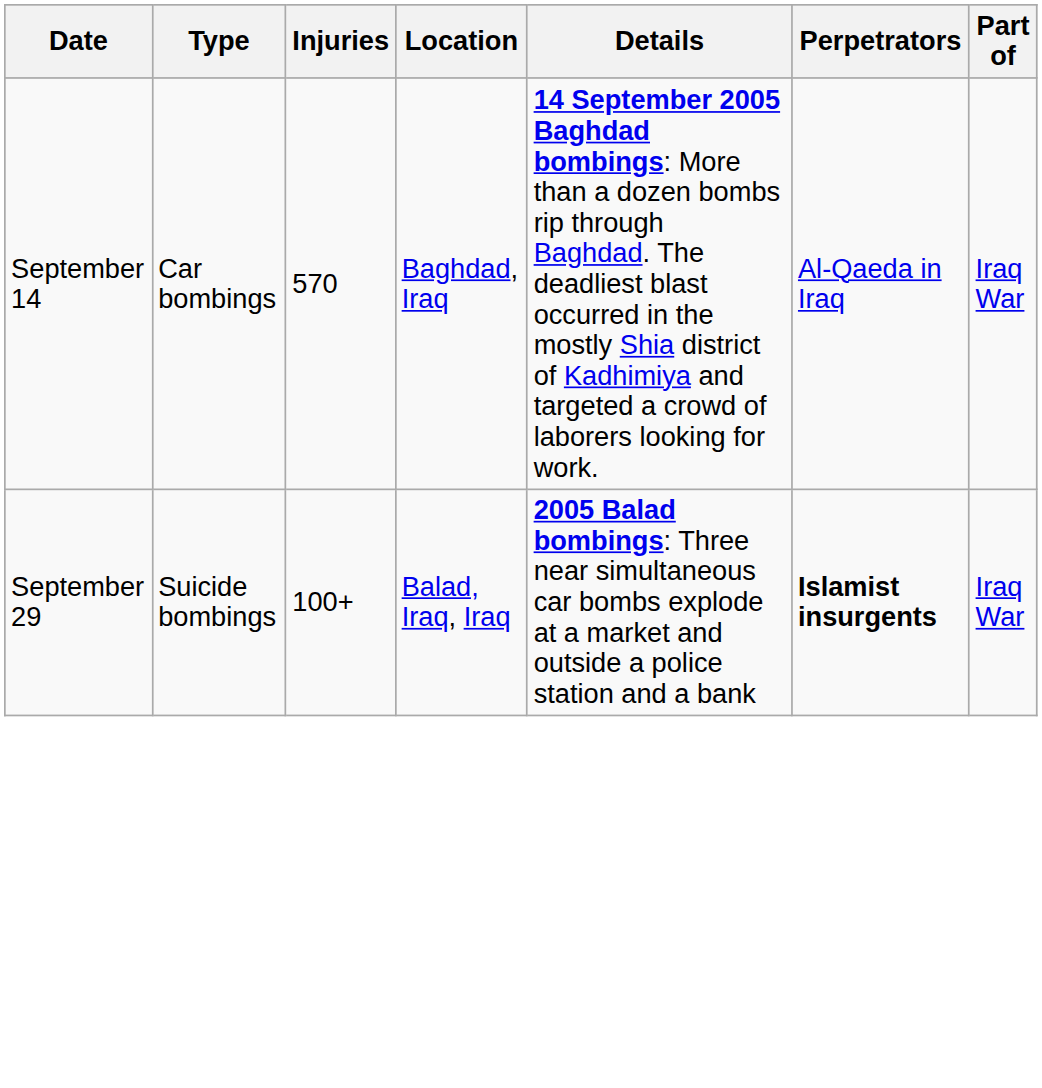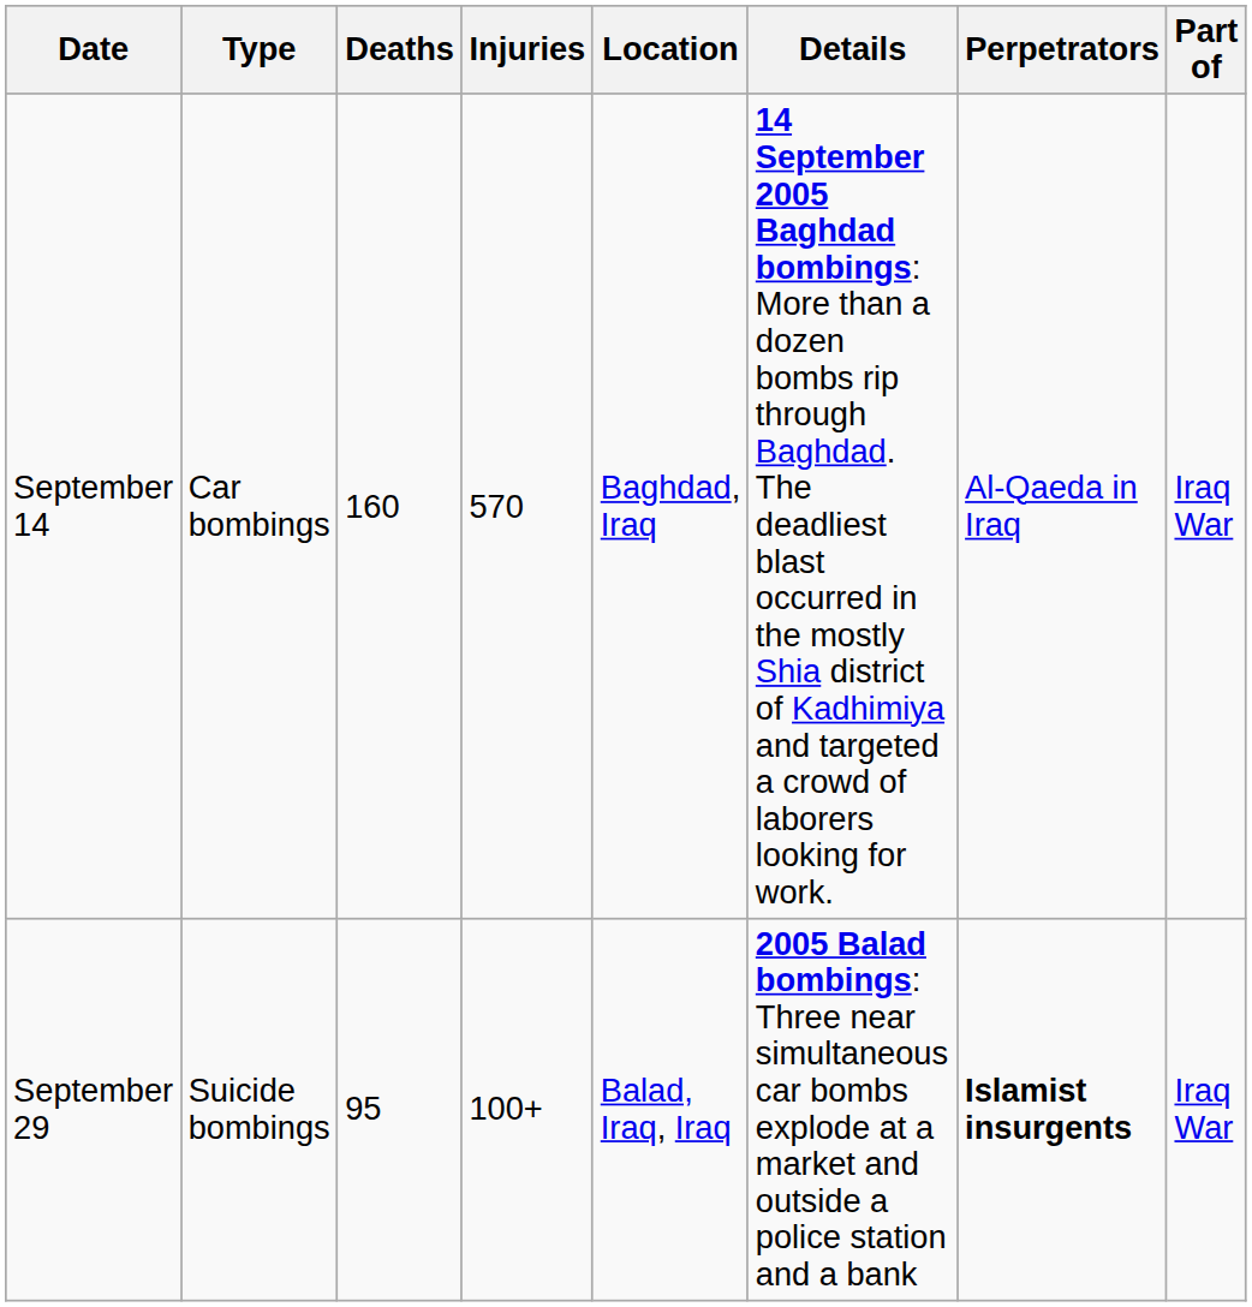+ column: Deaths | 160 | 95
